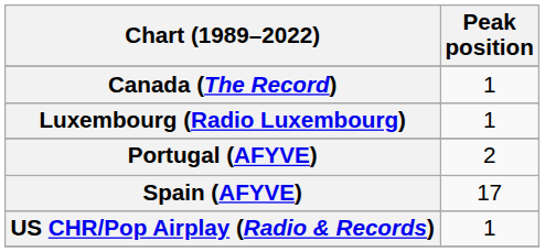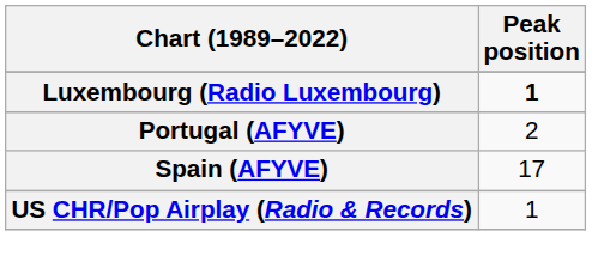- row: Canada (The Record) | 1
Luxembourg (Radio Luxembourg) | Peak position: normal -> bold
